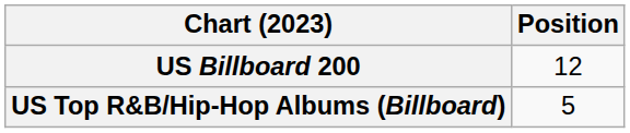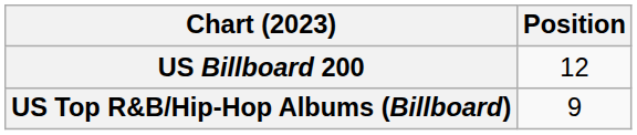US Top R&B/Hip-Hop Albums (Billboard) | Position: 5 -> 9
